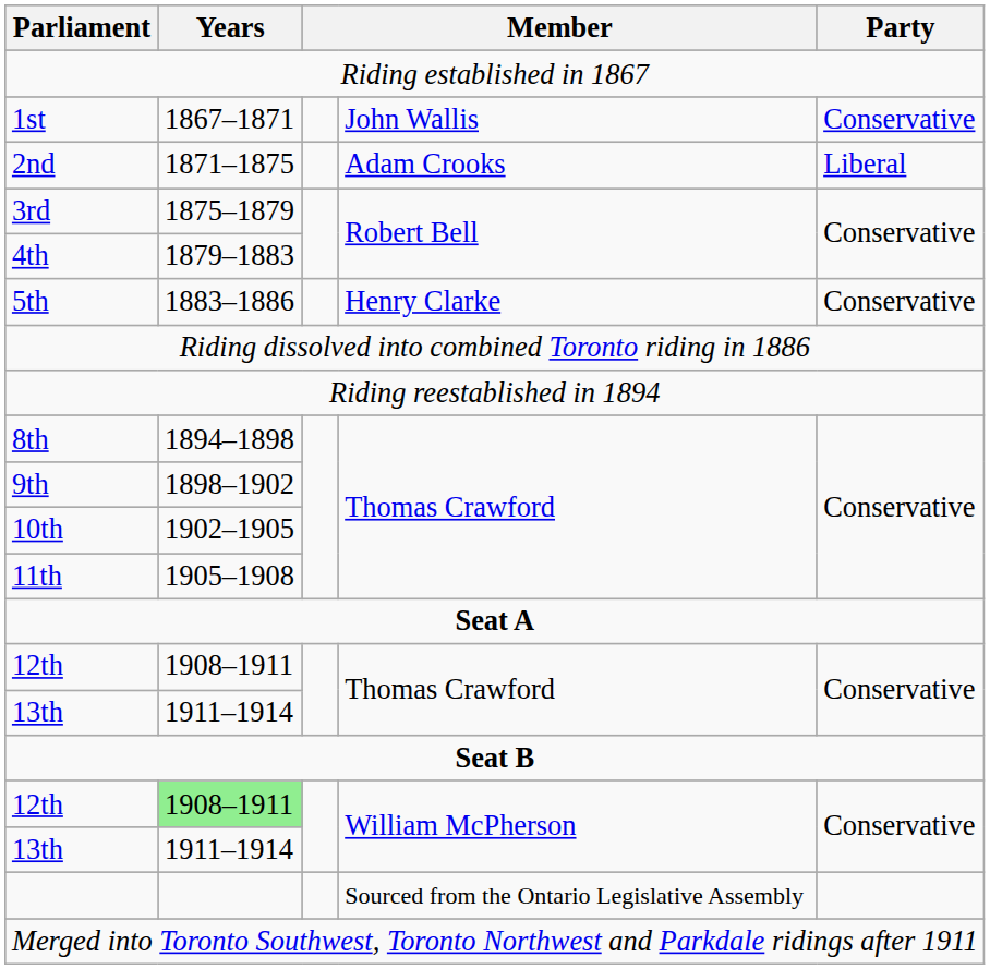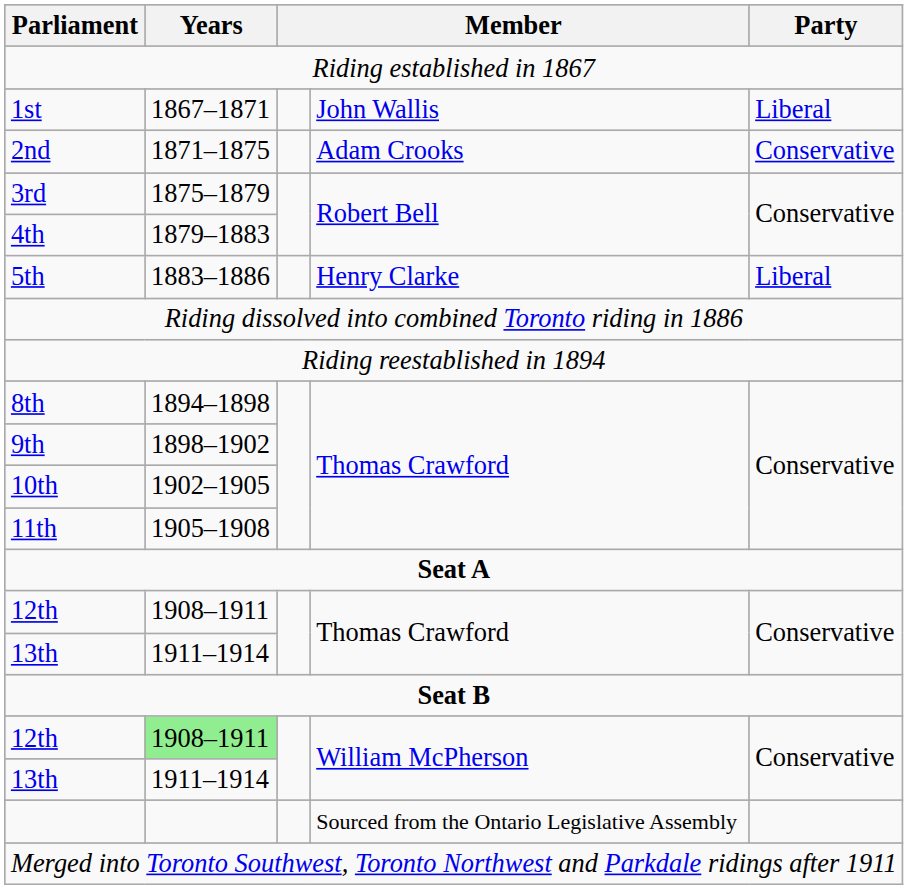1st | Party: Conservative -> Liberal
2nd | Party: Liberal -> Conservative
5th | Party: Conservative -> Liberal
